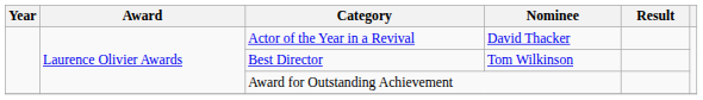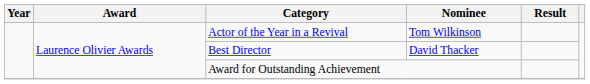Actor of the Year in a Revival | Nominee: David Thacker -> Tom Wilkinson
Best Director | Nominee: Tom Wilkinson -> David Thacker
